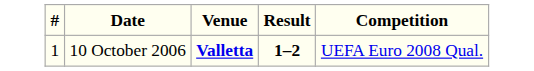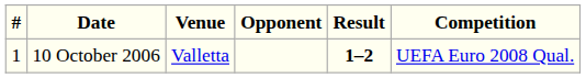+ column: Opponent
10 October 2006 | Venue: bold -> normal
